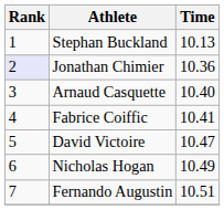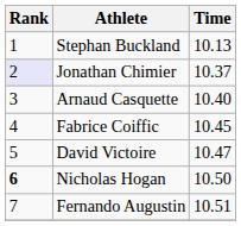Jonathan Chimier | Time: 10.36 -> 10.37
Fabrice Coiffic | Time: 10.41 -> 10.45
Nicholas Hogan | Rank: normal -> bold
Nicholas Hogan | Time: 10.49 -> 10.50
